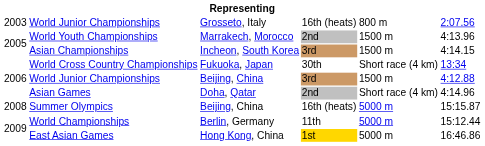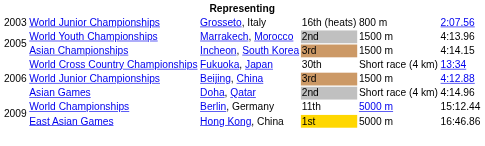- row: 2008 | Summer Olympics | Beijing, China | 16th (heats) | 5000 m | 15:15.87
